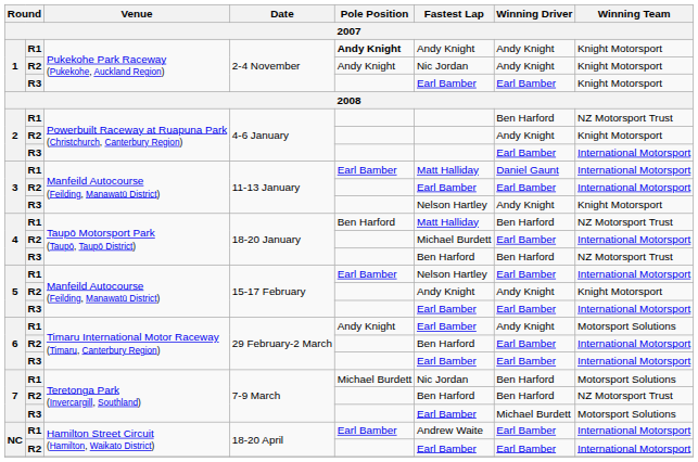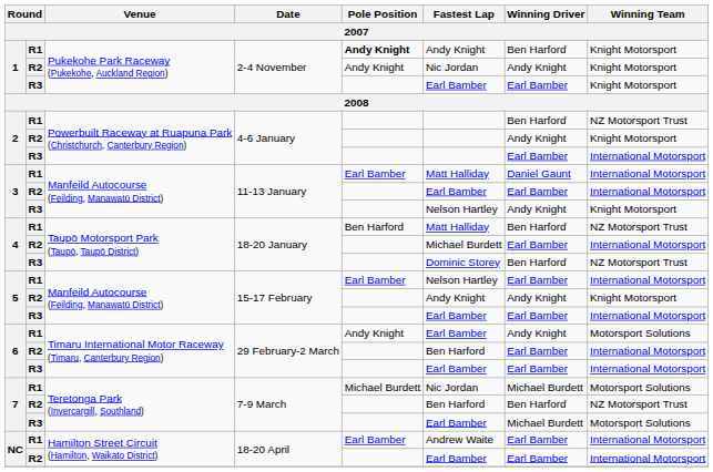1 / R1 | Winning Driver: Andy Knight -> Ben Harford
4 / R3 | Fastest Lap: Ben Harford -> Dominic Storey
7 / R1 | Winning Driver: Ben Harford -> Michael Burdett
